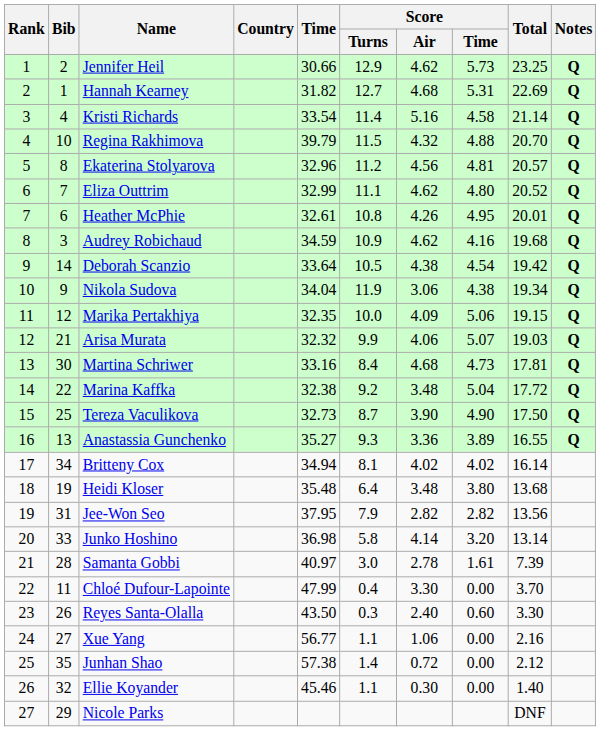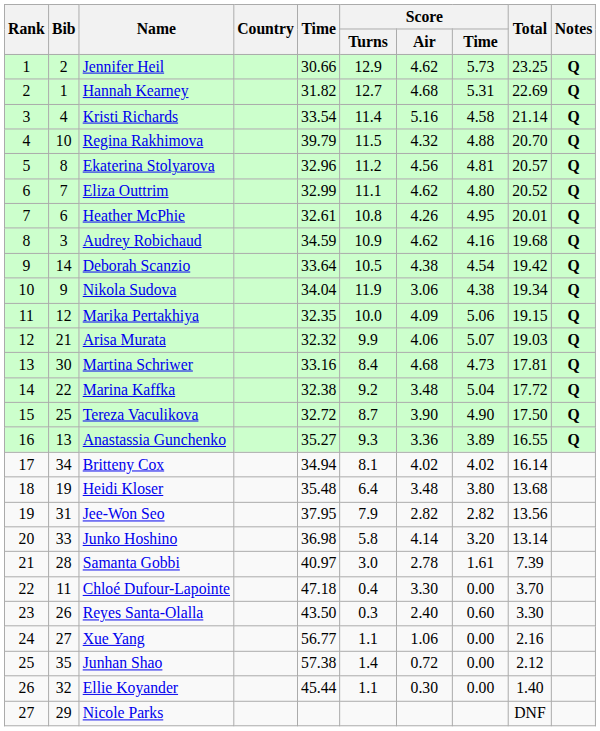Tereza Vaculikova | Time: 32.73 -> 32.72
Chloé Dufour-Lapointe | Time: 47.99 -> 47.18
Ellie Koyander | Time: 45.46 -> 45.44
